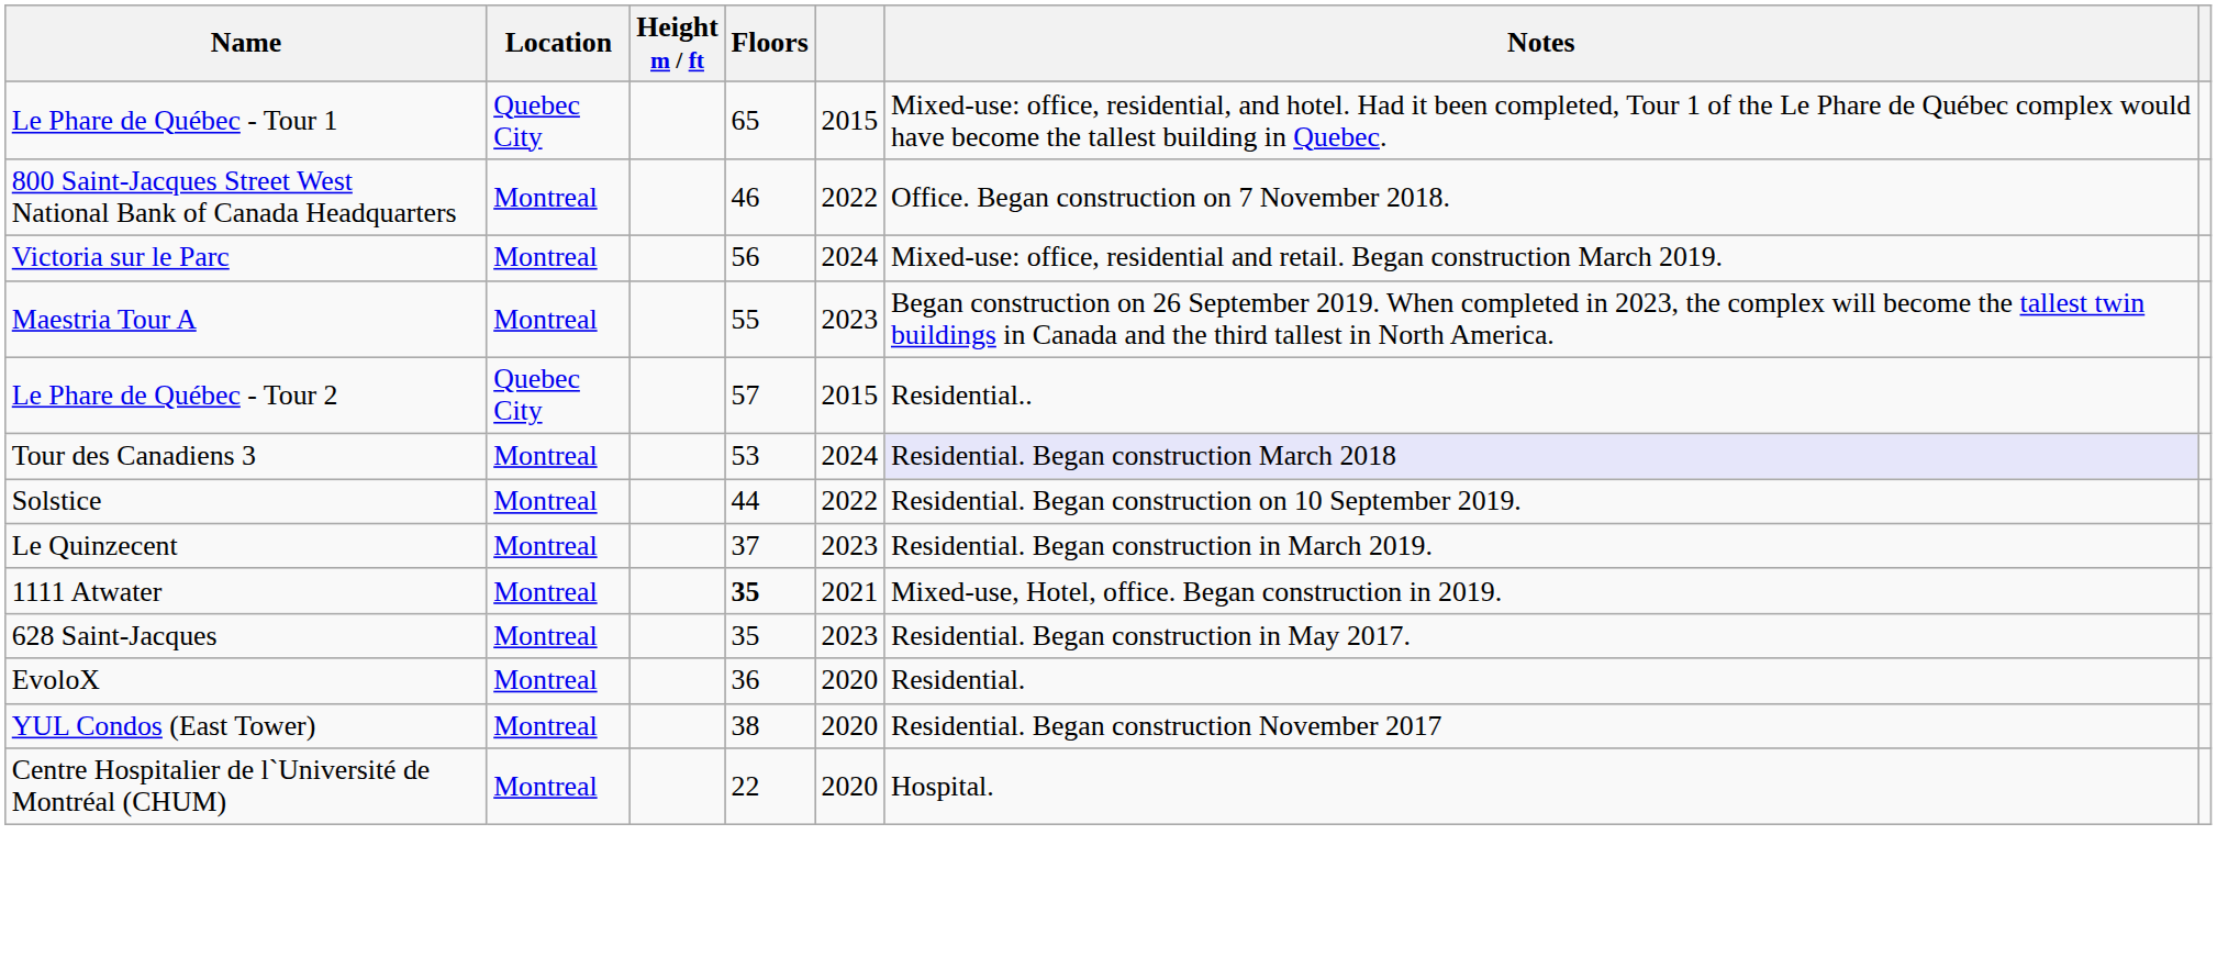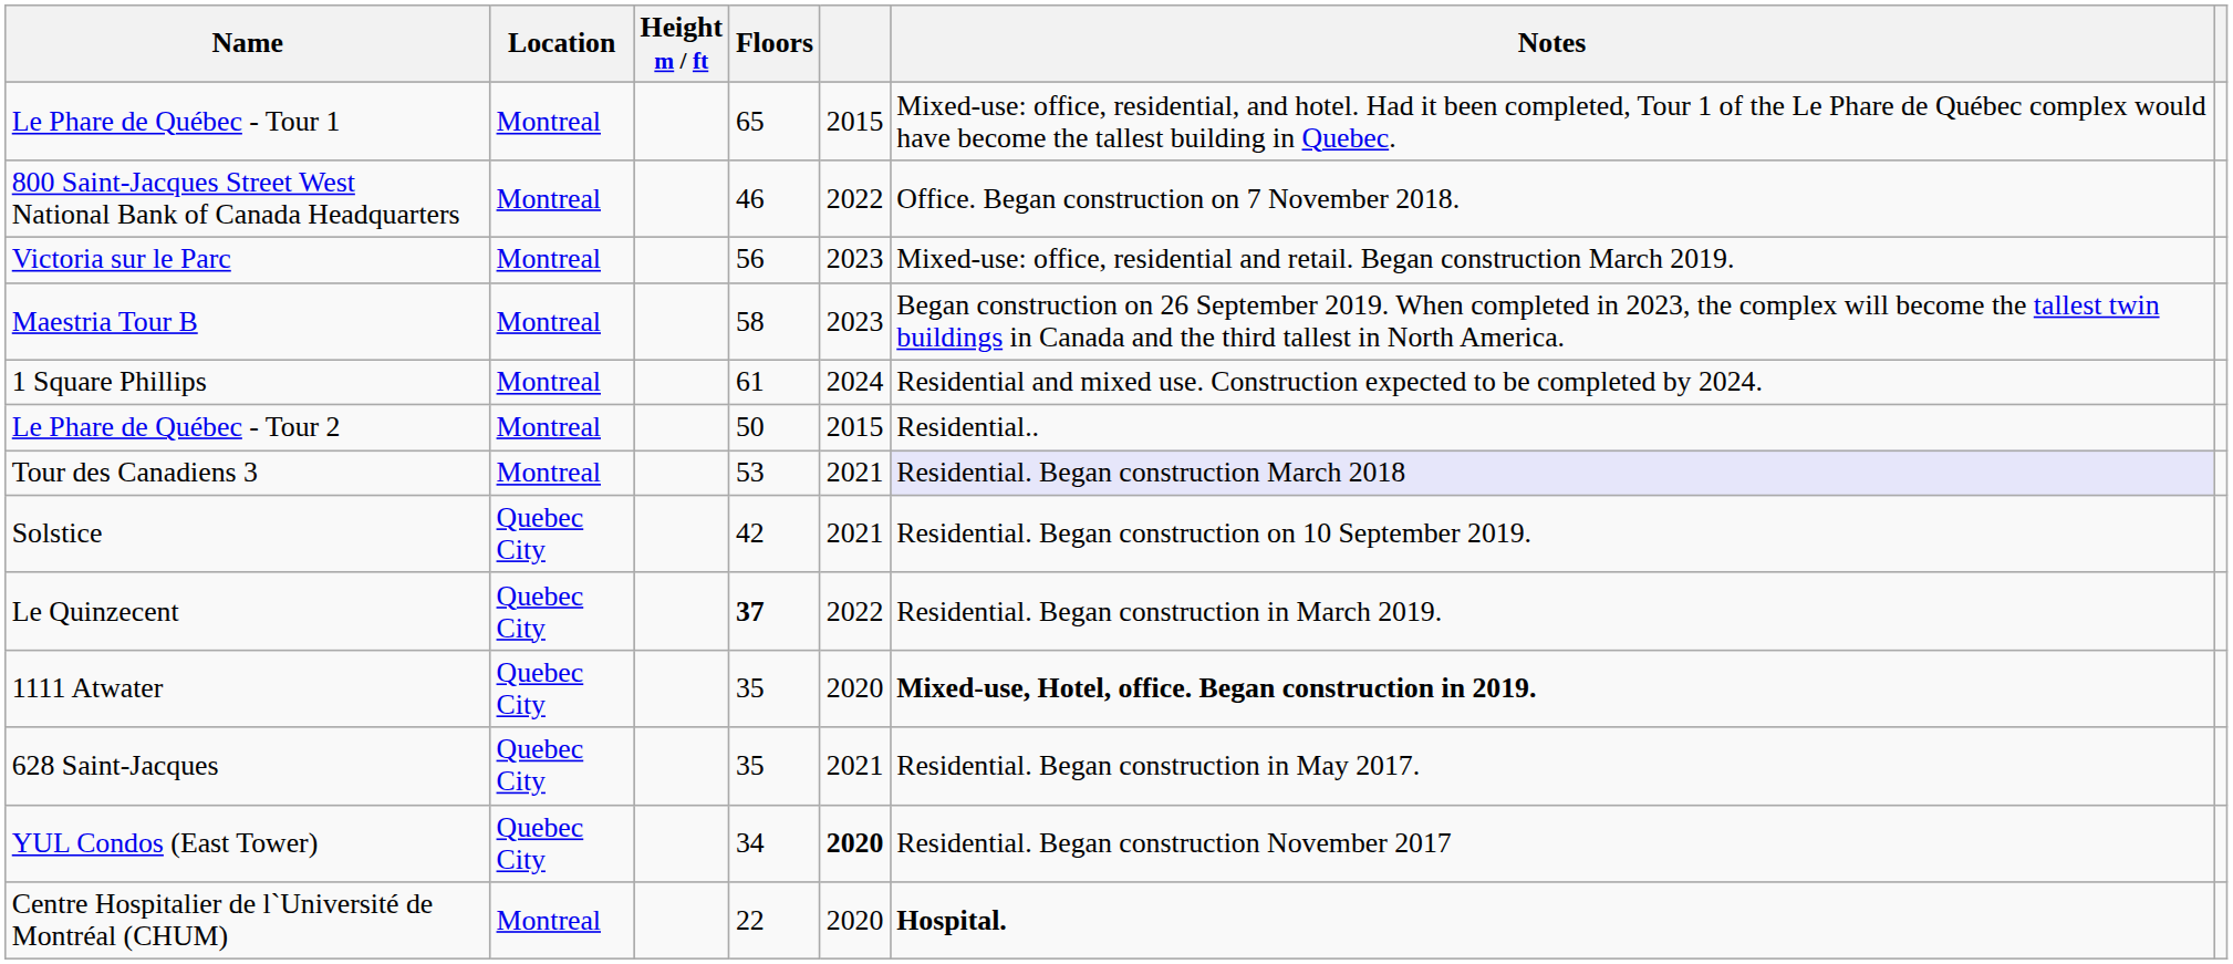Le Phare de Québec - Tour 1 | Location: Quebec City -> Montreal
Victoria sur le Parc | column 5: 2024 -> 2023
+ row: Maestria Tour B | Montreal | 58 | 2023 | Began construction on 26 September 2019. When completed in 2023, the complex will become the tallest twin buildings in Canada and the third tallest in North America.
- row: Maestria Tour A | Montreal | 55 | 2023 | Began construction on 26 September 2019. When completed in 2023, the complex will become the tallest twin buildings in Canada and the third tallest in North America.
+ row: 1 Square Phillips | Montreal | 61 | 2024 | Residential and mixed use. Construction expected to be completed by 2024.
Le Phare de Québec - Tour 2 | Location: Quebec City -> Montreal
Le Phare de Québec - Tour 2 | Floors: 57 -> 50
Tour des Canadiens 3 | column 5: 2024 -> 2021
Solstice | Location: Montreal -> Quebec City
Solstice | Floors: 44 -> 42
Solstice | column 5: 2022 -> 2021
Le Quinzecent | Location: Montreal -> Quebec City
Le Quinzecent | Floors: normal -> bold
Le Quinzecent | column 5: 2023 -> 2022
1111 Atwater | Location: Montreal -> Quebec City
1111 Atwater | Floors: bold -> normal
1111 Atwater | column 5: 2021 -> 2020
1111 Atwater | Notes: normal -> bold
628 Saint-Jacques | Location: Montreal -> Quebec City
628 Saint-Jacques | column 5: 2023 -> 2021
- row: EvoloX | Montreal | 36 | 2020 | Residential.
YUL Condos (East Tower) | Location: Montreal -> Quebec City
YUL Condos (East Tower) | Floors: 38 -> 34
YUL Condos (East Tower) | column 5: normal -> bold
Centre Hospitalier de l`Université de Montréal (CHUM) | Notes: normal -> bold
